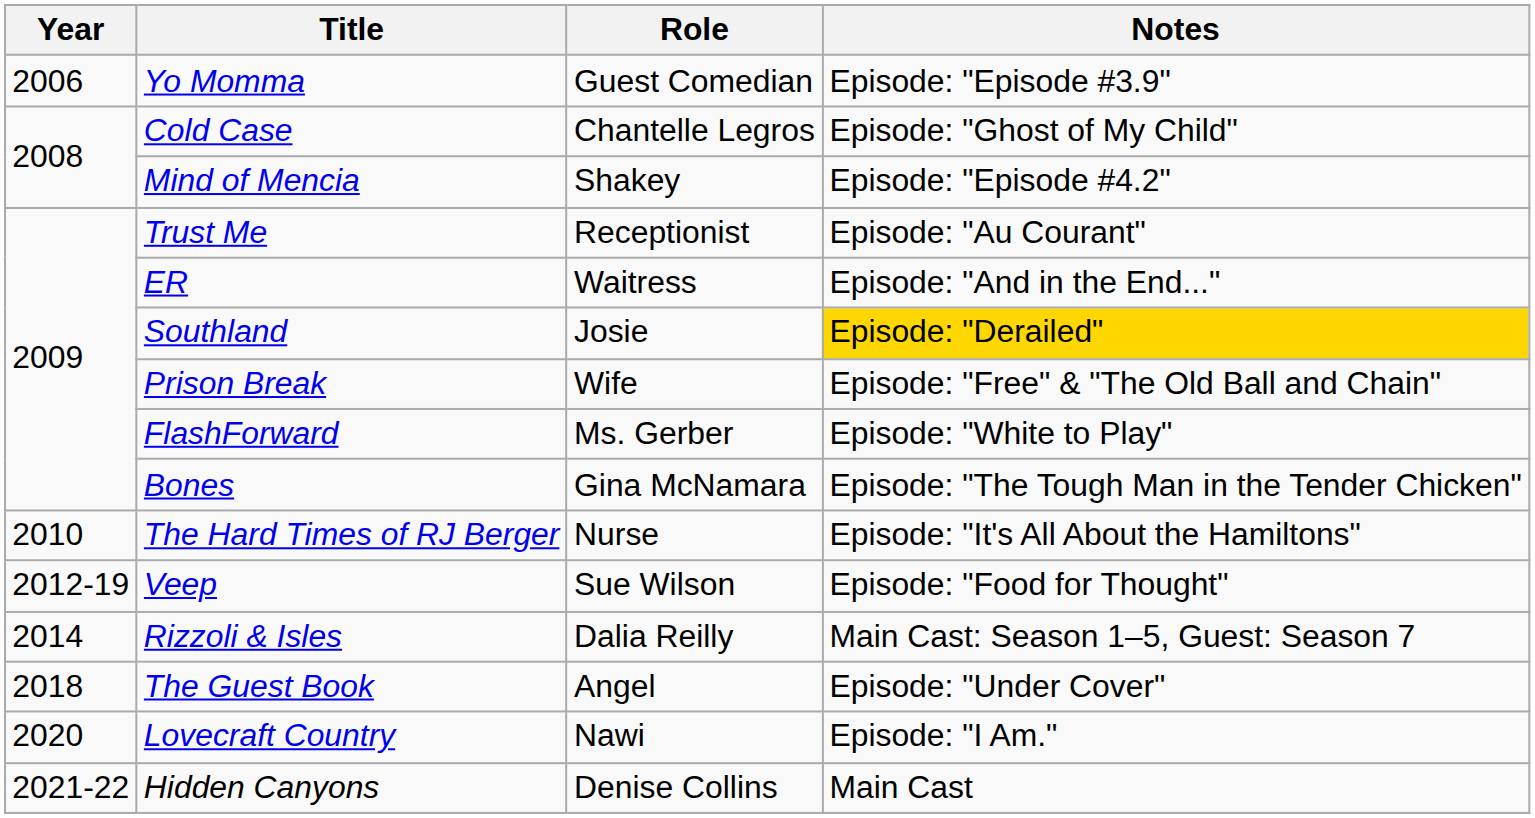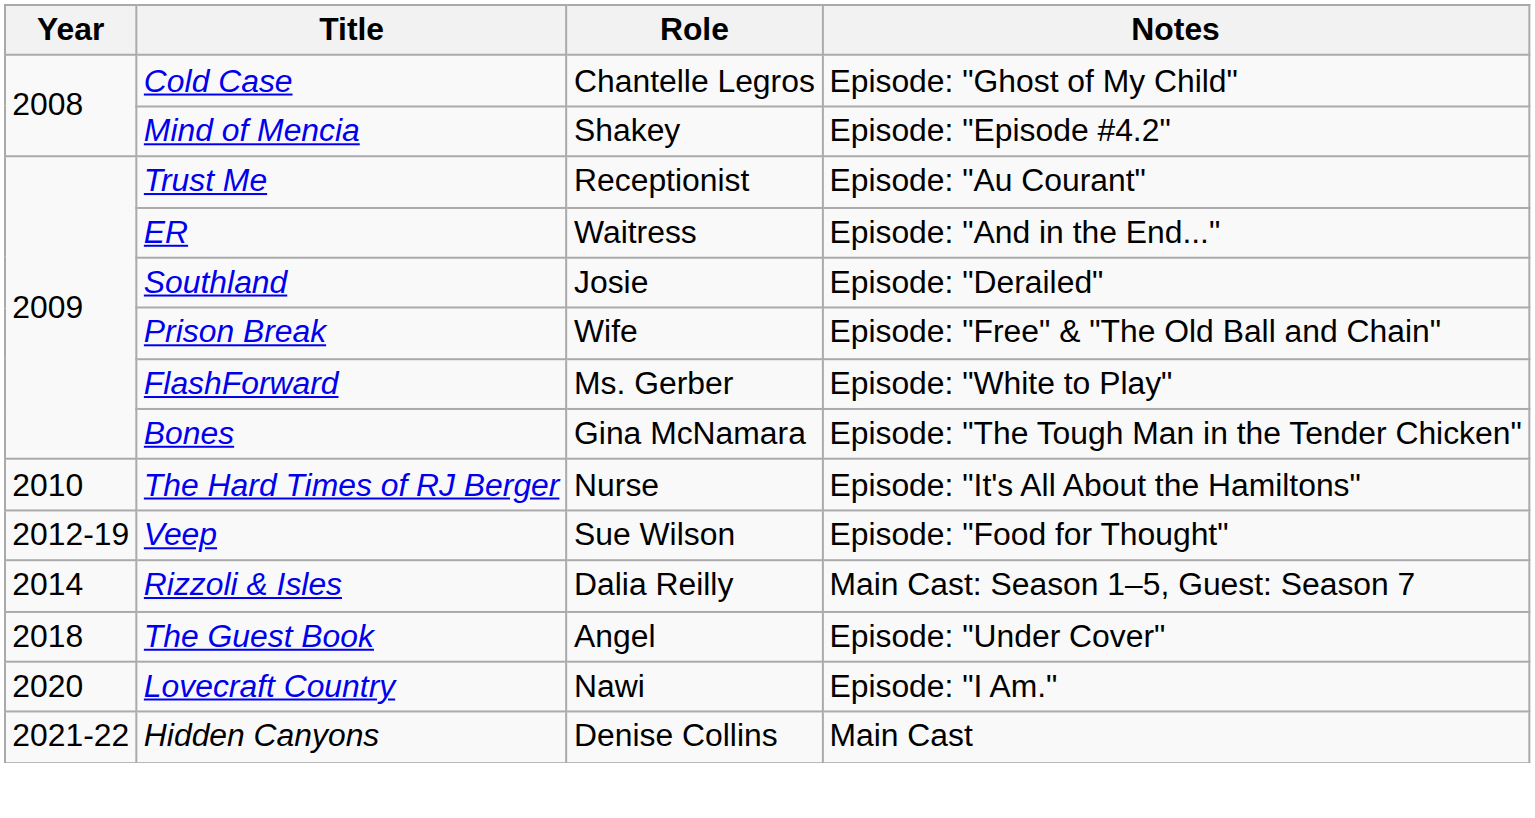- row: 2006 | Yo Momma | Guest Comedian | Episode: "Episode #3.9"
Southland | Notes: gold background -> no background
